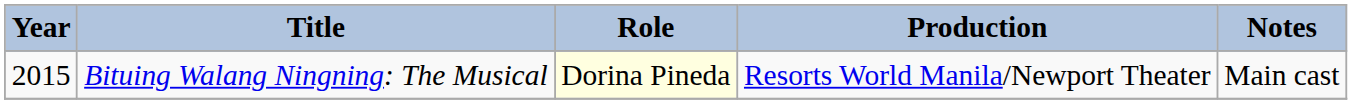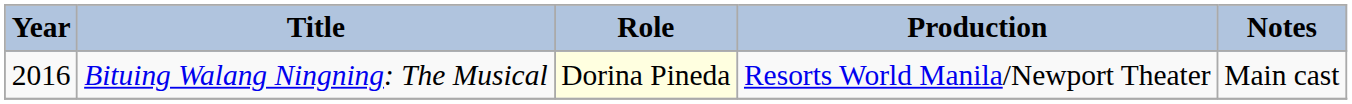Bituing Walang Ningning: The Musical | Year: 2015 -> 2016
